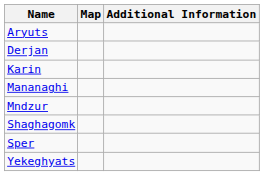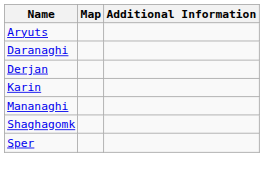+ row: Daranaghi
- row: Mndzur
- row: Yekeghyats
